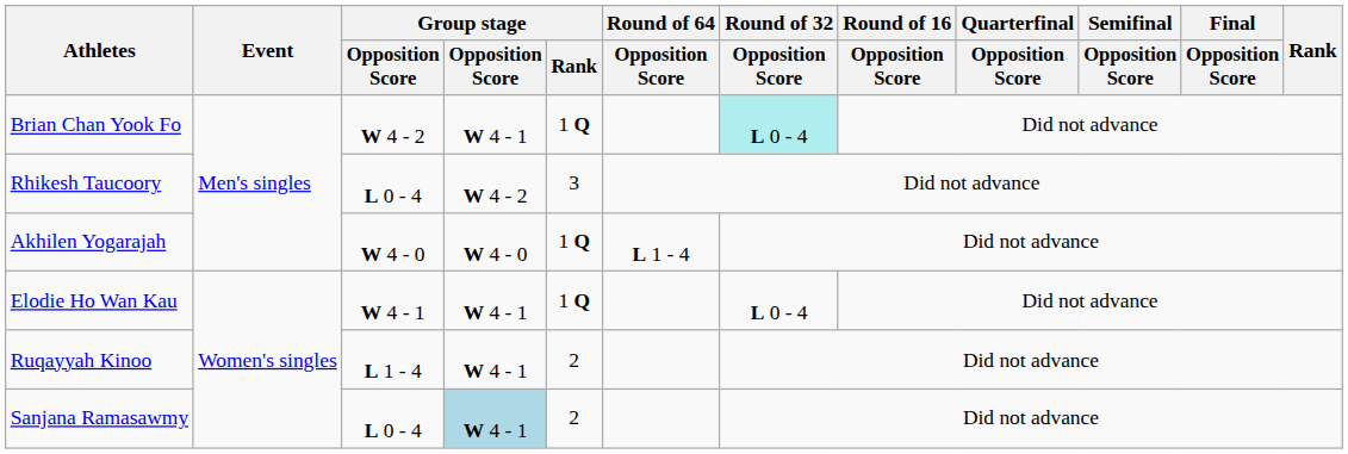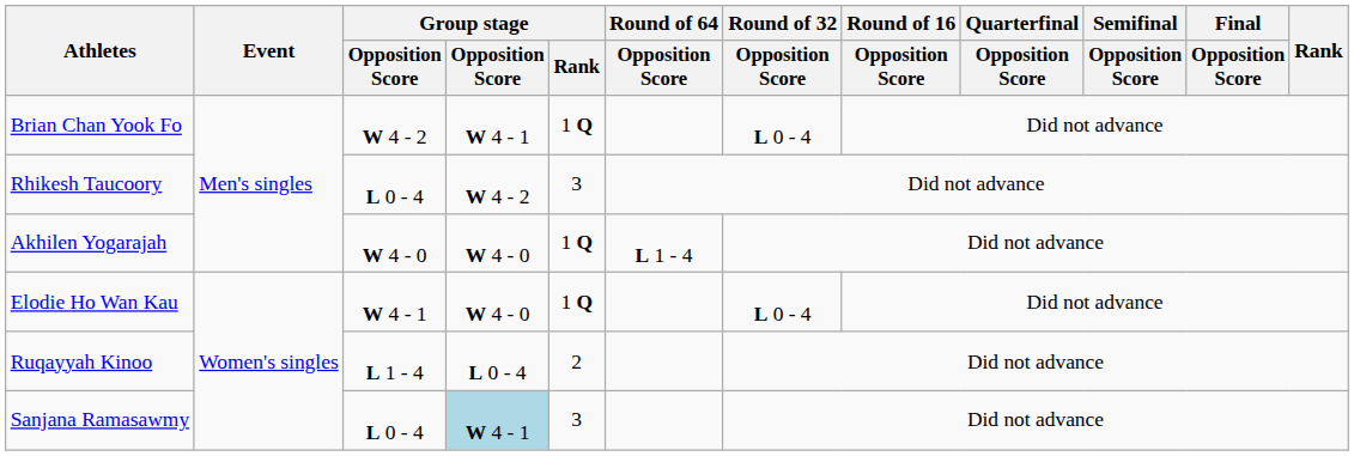Brian Chan Yook Fo | Round of 32 / Opposition Score: paleturquoise background -> no background
Elodie Ho Wan Kau | column 4: W 4 - 1 -> W 4 - 0
Ruqayyah Kinoo | column 4: W 4 - 1 -> L 0 - 4
Sanjana Ramasawmy | Group stage / Rank: 2 -> 3
